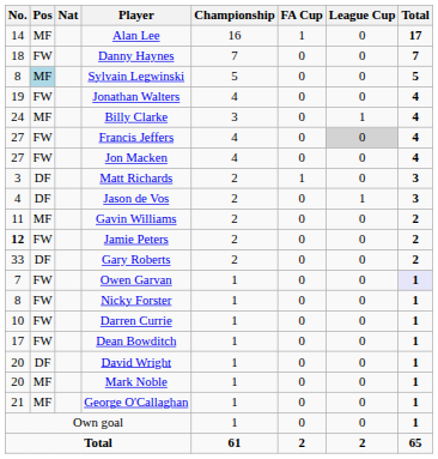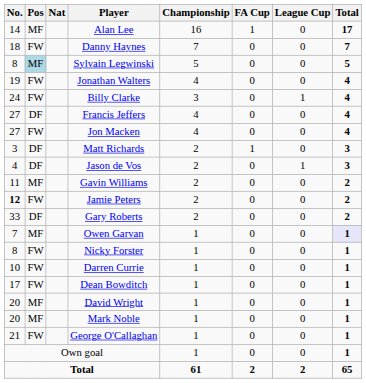Billy Clarke | Pos: MF -> FW
Francis Jeffers | Pos: FW -> DF
Francis Jeffers | League Cup: lightgrey background -> no background
Owen Garvan | Pos: FW -> MF
David Wright | Pos: DF -> MF
George O'Callaghan | Pos: MF -> FW
